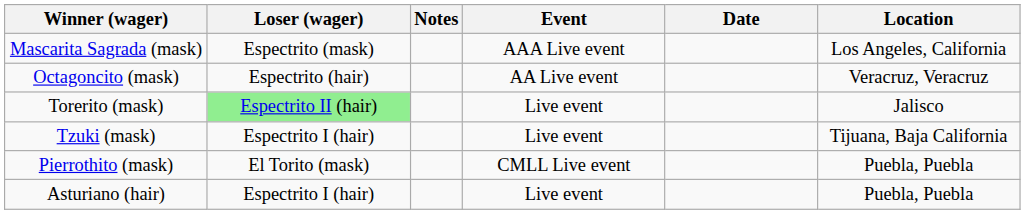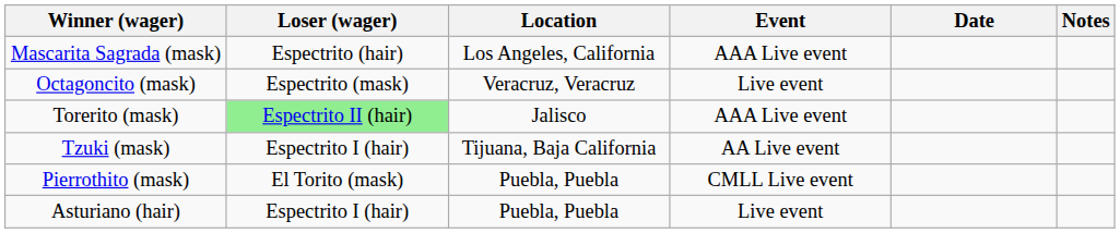columns swapped: Location <-> Notes
Mascarita Sagrada (mask) | Loser (wager): Espectrito (mask) -> Espectrito (hair)
Octagoncito (mask) | Loser (wager): Espectrito (hair) -> Espectrito (mask)
Octagoncito (mask) | Event: AA Live event -> Live event
Torerito (mask) | Event: Live event -> AAA Live event
Tzuki (mask) | Event: Live event -> AA Live event
